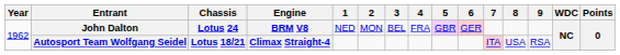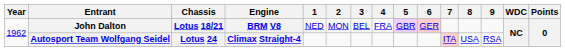John Dalton | Chassis: Lotus 24 -> Lotus 18/21
Autosport Team Wolfgang Seidel | Chassis: Lotus 18/21 -> Lotus 24
